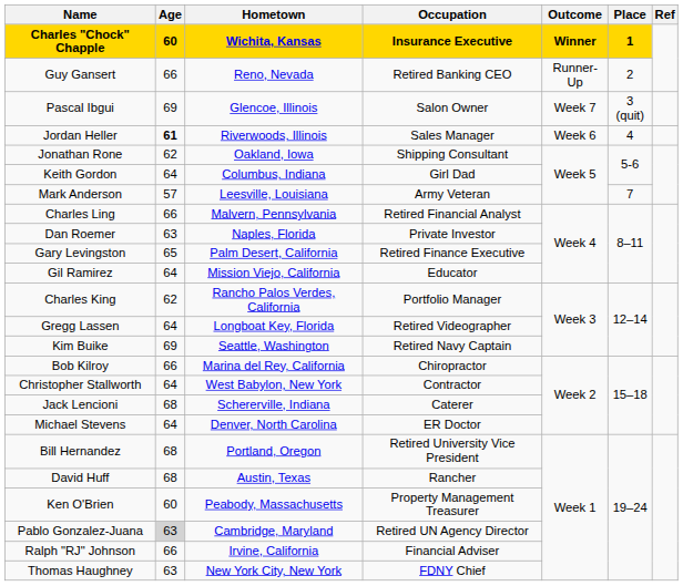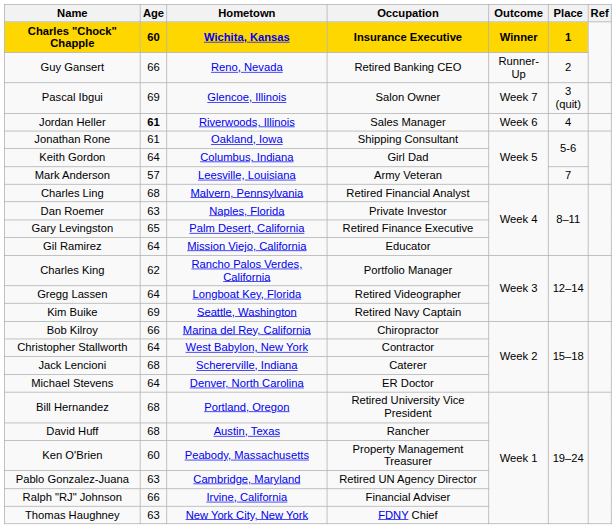Jonathan Rone | Age: 62 -> 61
Charles Ling | Age: 66 -> 68
Pablo Gonzalez-Juana | Age: lightgrey background -> no background
